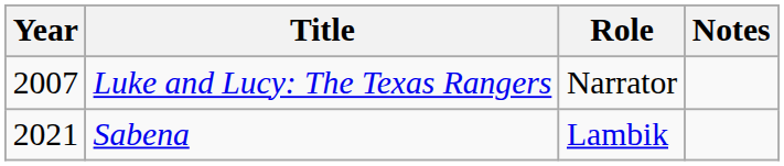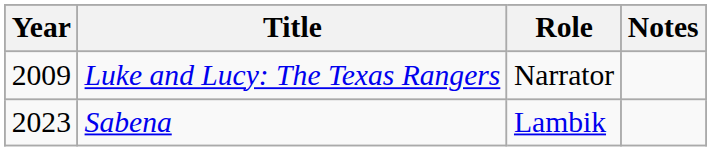Luke and Lucy: The Texas Rangers | Year: 2007 -> 2009
Sabena | Year: 2021 -> 2023
